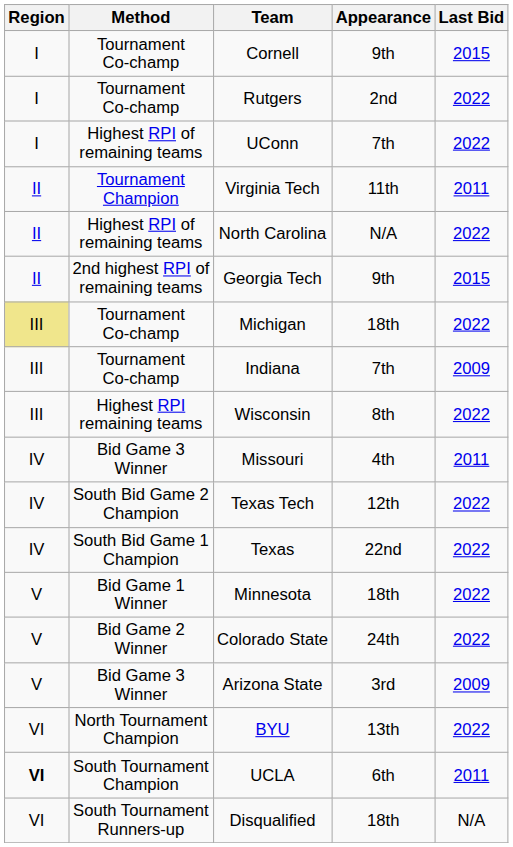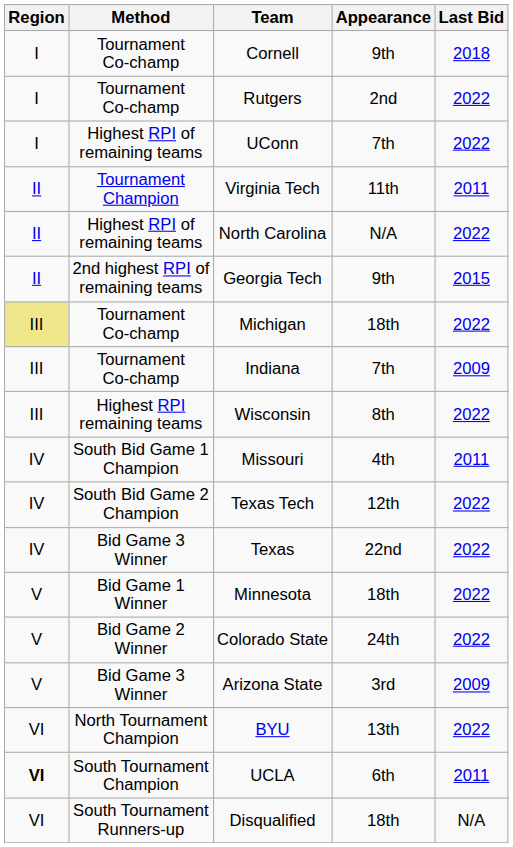Cornell | Last Bid: 2015 -> 2018
Missouri | Method: Bid Game 3 Winner -> South Bid Game 1 Champion
Texas | Method: South Bid Game 1 Champion -> Bid Game 3 Winner
